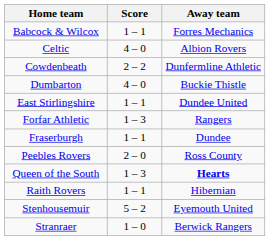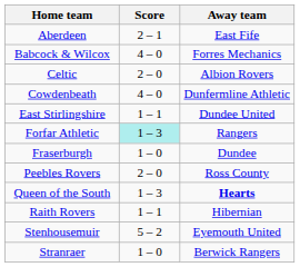+ row: Aberdeen | 2 – 1 | East Fife
Babcock & Wilcox | Score: 1 – 1 -> 4 – 0
Celtic | Score: 4 – 0 -> 2 – 0
Cowdenbeath | Score: 2 – 2 -> 4 – 0
- row: Dumbarton | 4 – 0 | Buckie Thistle
Forfar Athletic | Score: no background -> paleturquoise background
Fraserburgh | Score: 1 – 1 -> 1 – 0
